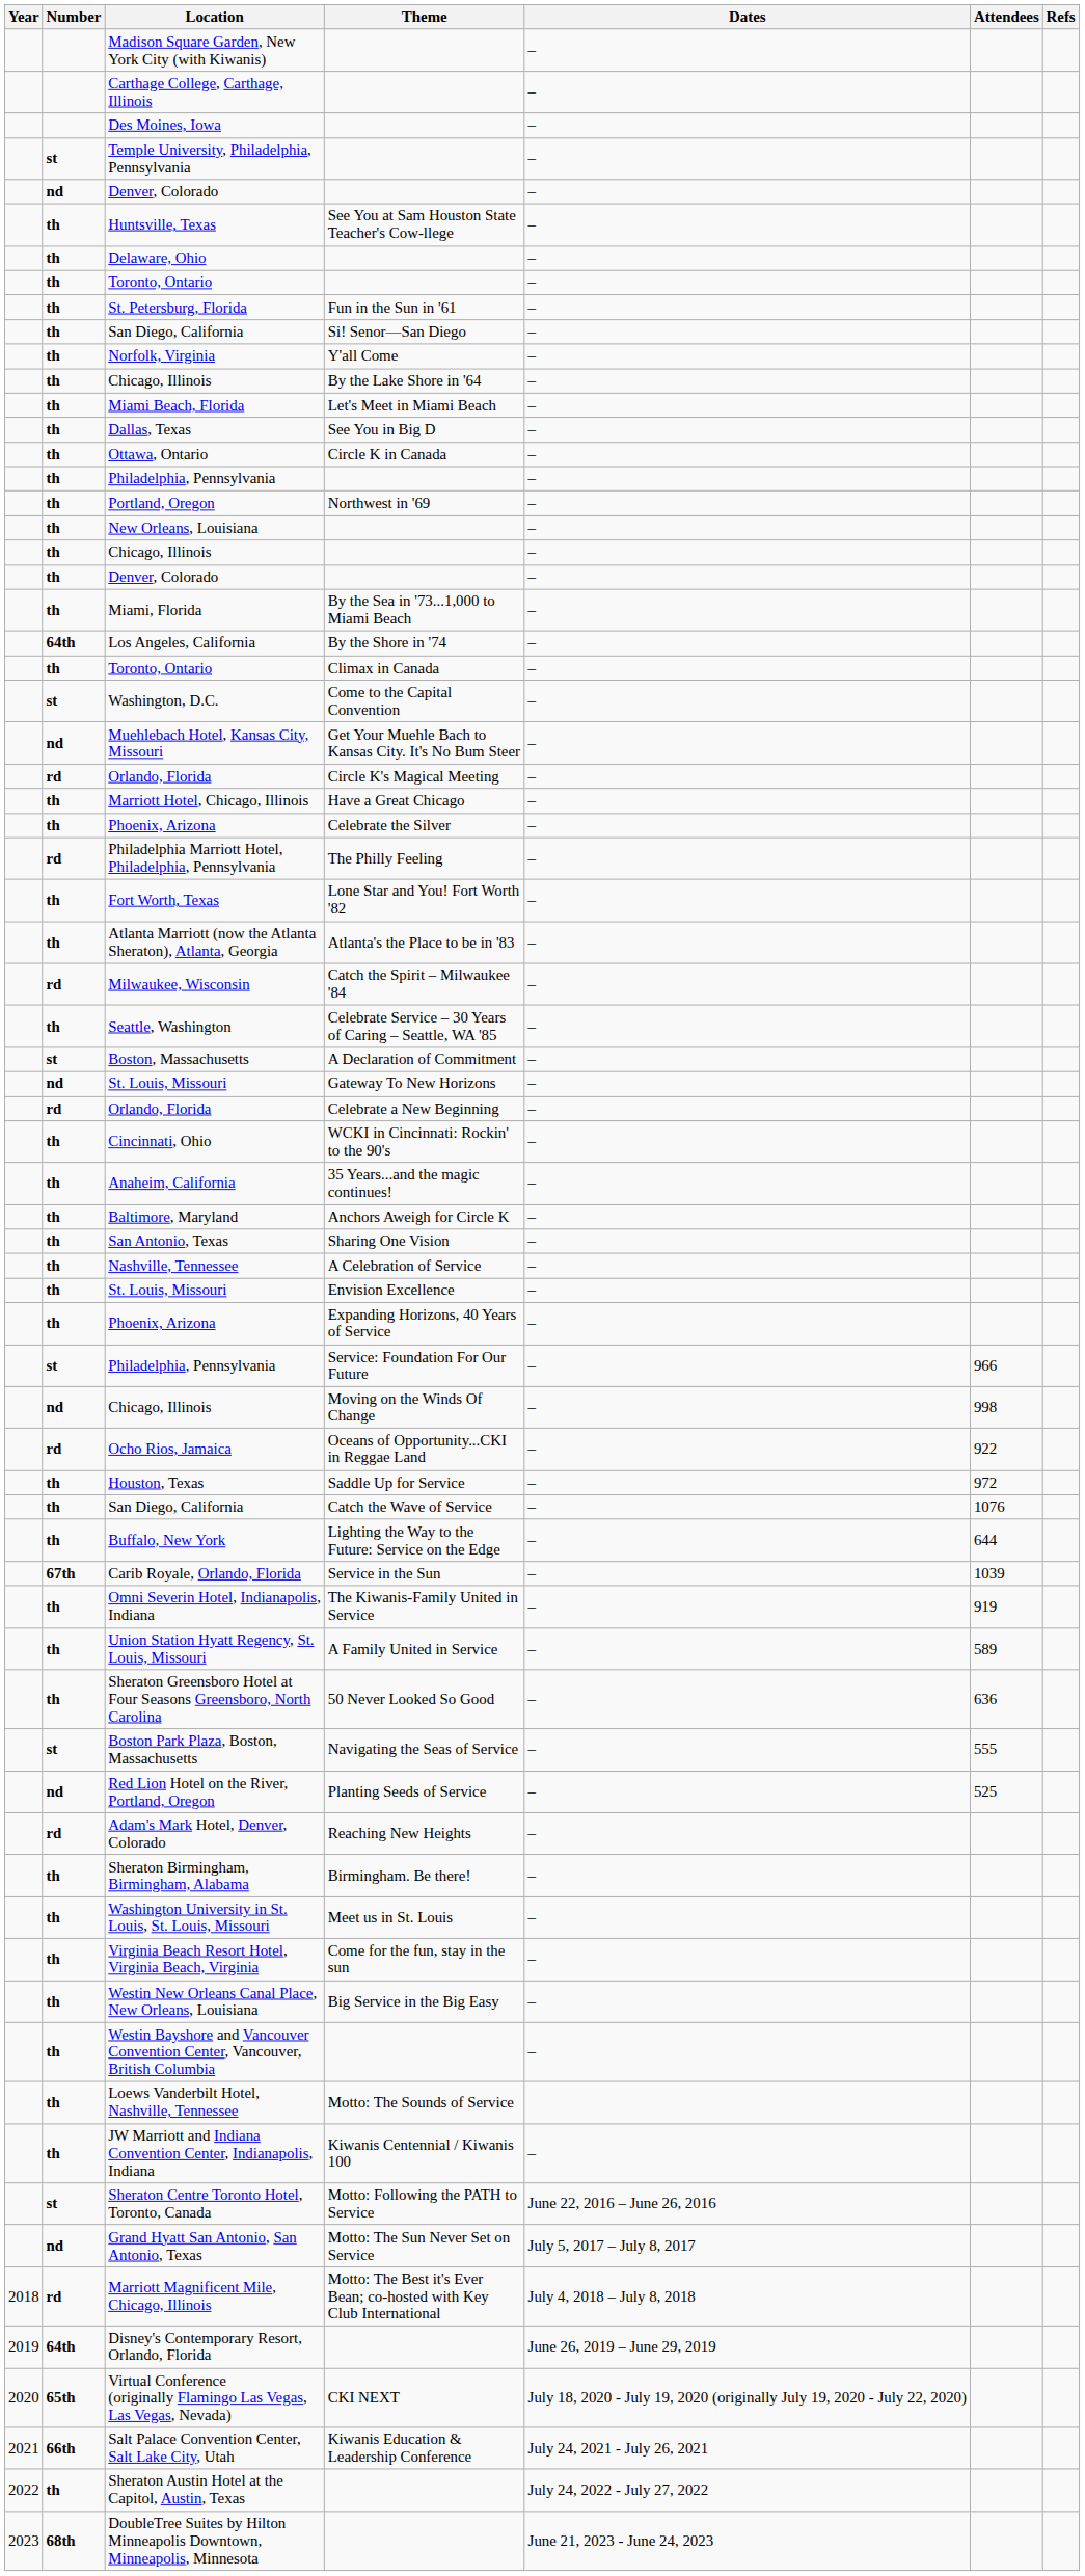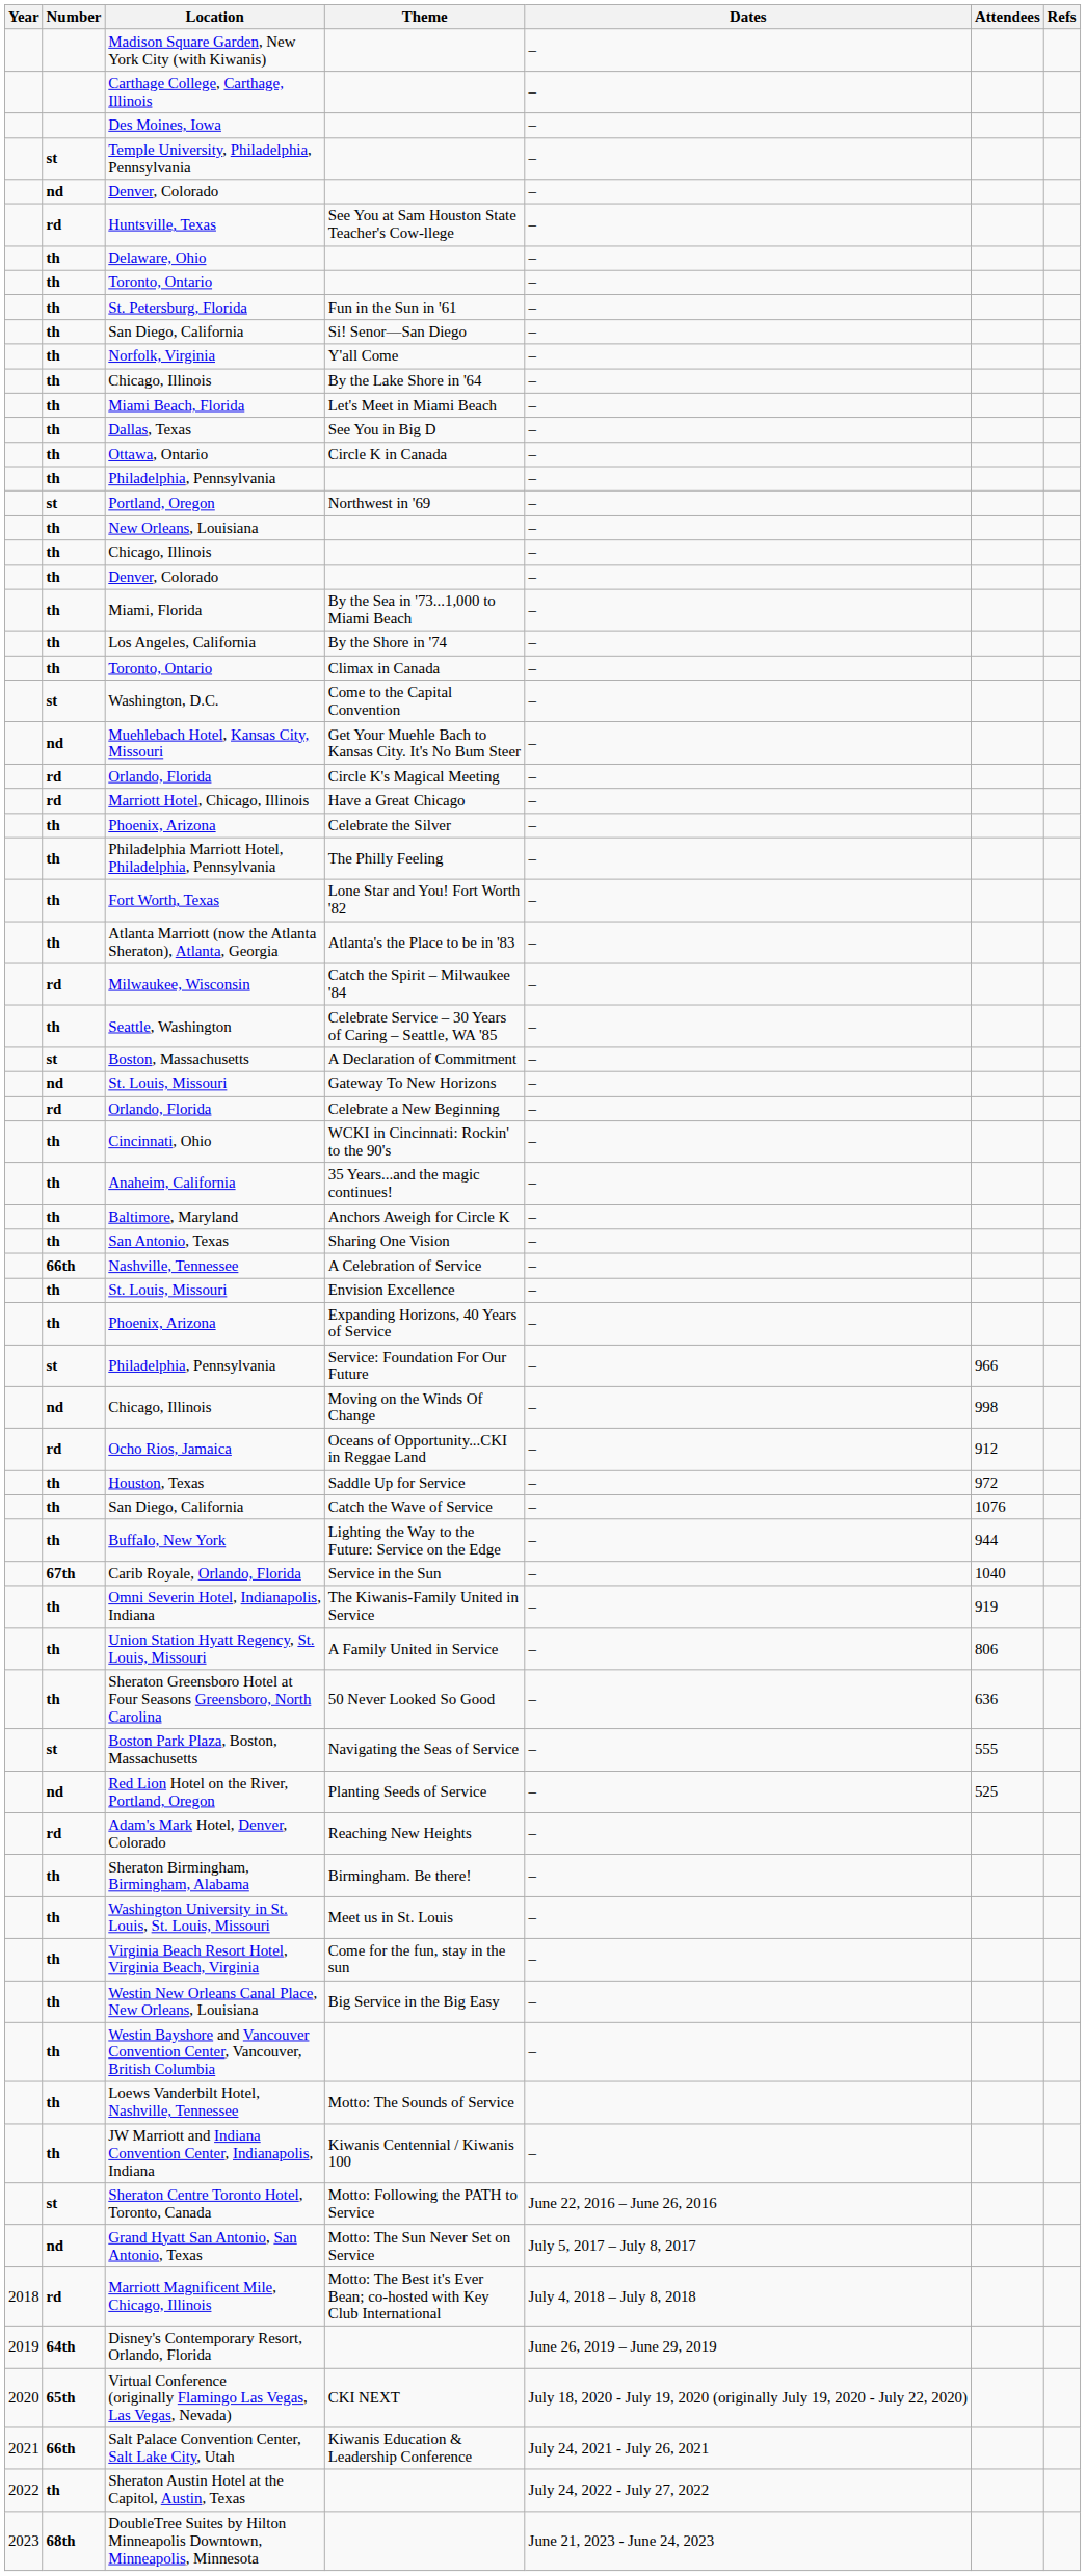Huntsville, Texas | Number: th -> rd
Portland, Oregon | Number: th -> st
Los Angeles, California | Number: 64th -> th
Marriott Hotel, Chicago, Illinois | Number: th -> rd
Philadelphia Marriott Hotel, Philadelphia, Pennsylvania | Number: rd -> th
Nashville, Tennessee | Number: th -> 66th
Ocho Rios, Jamaica | Attendees: 922 -> 912
Buffalo, New York | Attendees: 644 -> 944
Carib Royale, Orlando, Florida | Attendees: 1039 -> 1040
Union Station Hyatt Regency, St. Louis, Missouri | Attendees: 589 -> 806
